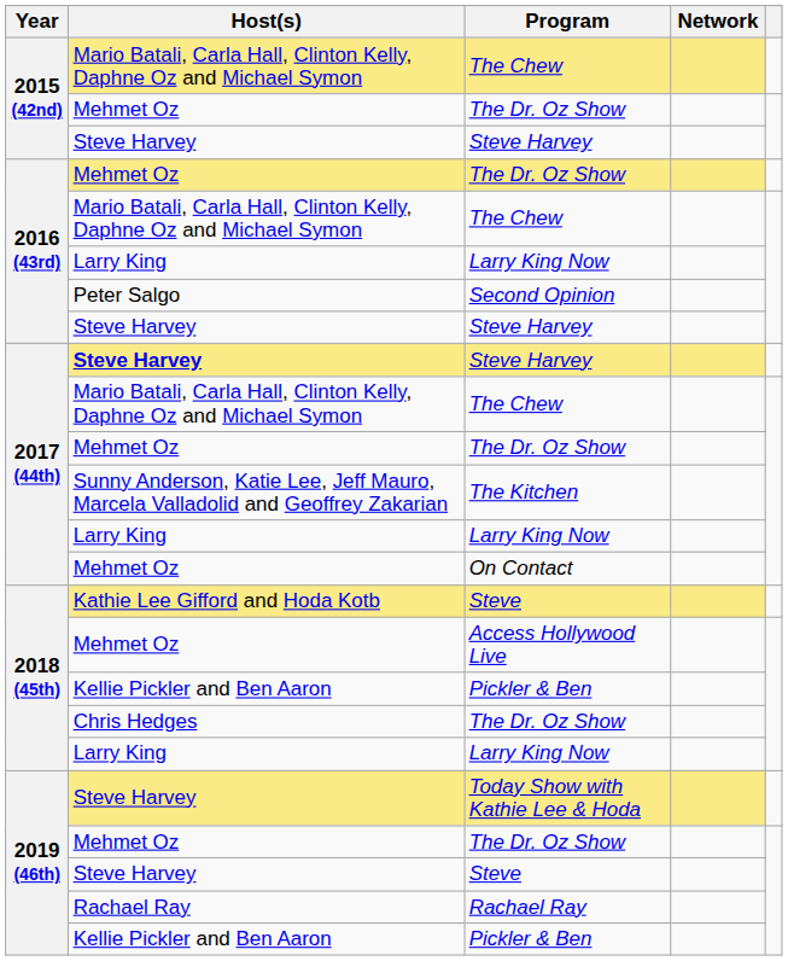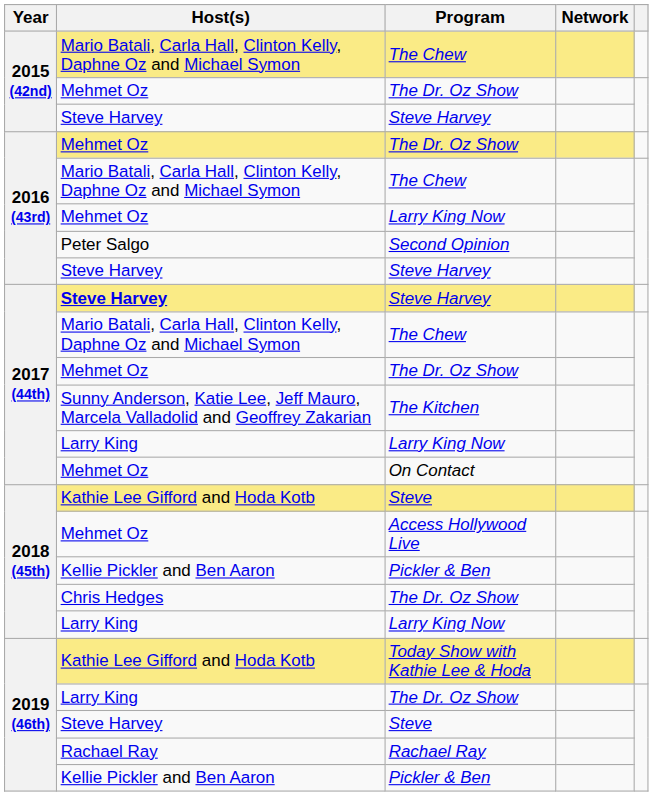2016 (43rd) / Larry King Now | Host(s): Larry King -> Mehmet Oz
Today Show with Kathie Lee & Hoda | Host(s): Steve Harvey -> Kathie Lee Gifford and Hoda Kotb
2019 (46th) / The Dr. Oz Show | Host(s): Mehmet Oz -> Larry King
